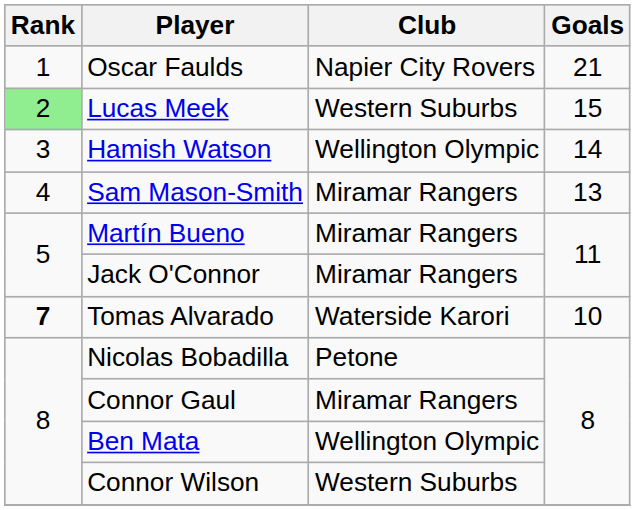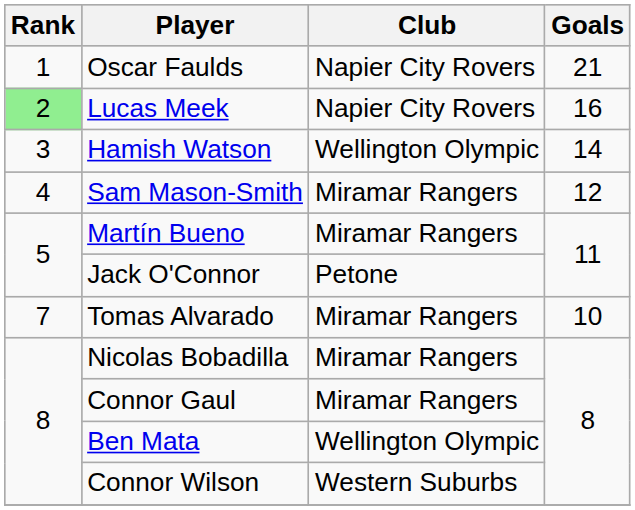Lucas Meek | Club: Western Suburbs -> Napier City Rovers
Lucas Meek | Goals: 15 -> 16
Sam Mason-Smith | Goals: 13 -> 12
Jack O'Connor | Club: Miramar Rangers -> Petone
Tomas Alvarado | Rank: bold -> normal
Tomas Alvarado | Club: Waterside Karori -> Miramar Rangers
Nicolas Bobadilla | Club: Petone -> Miramar Rangers
